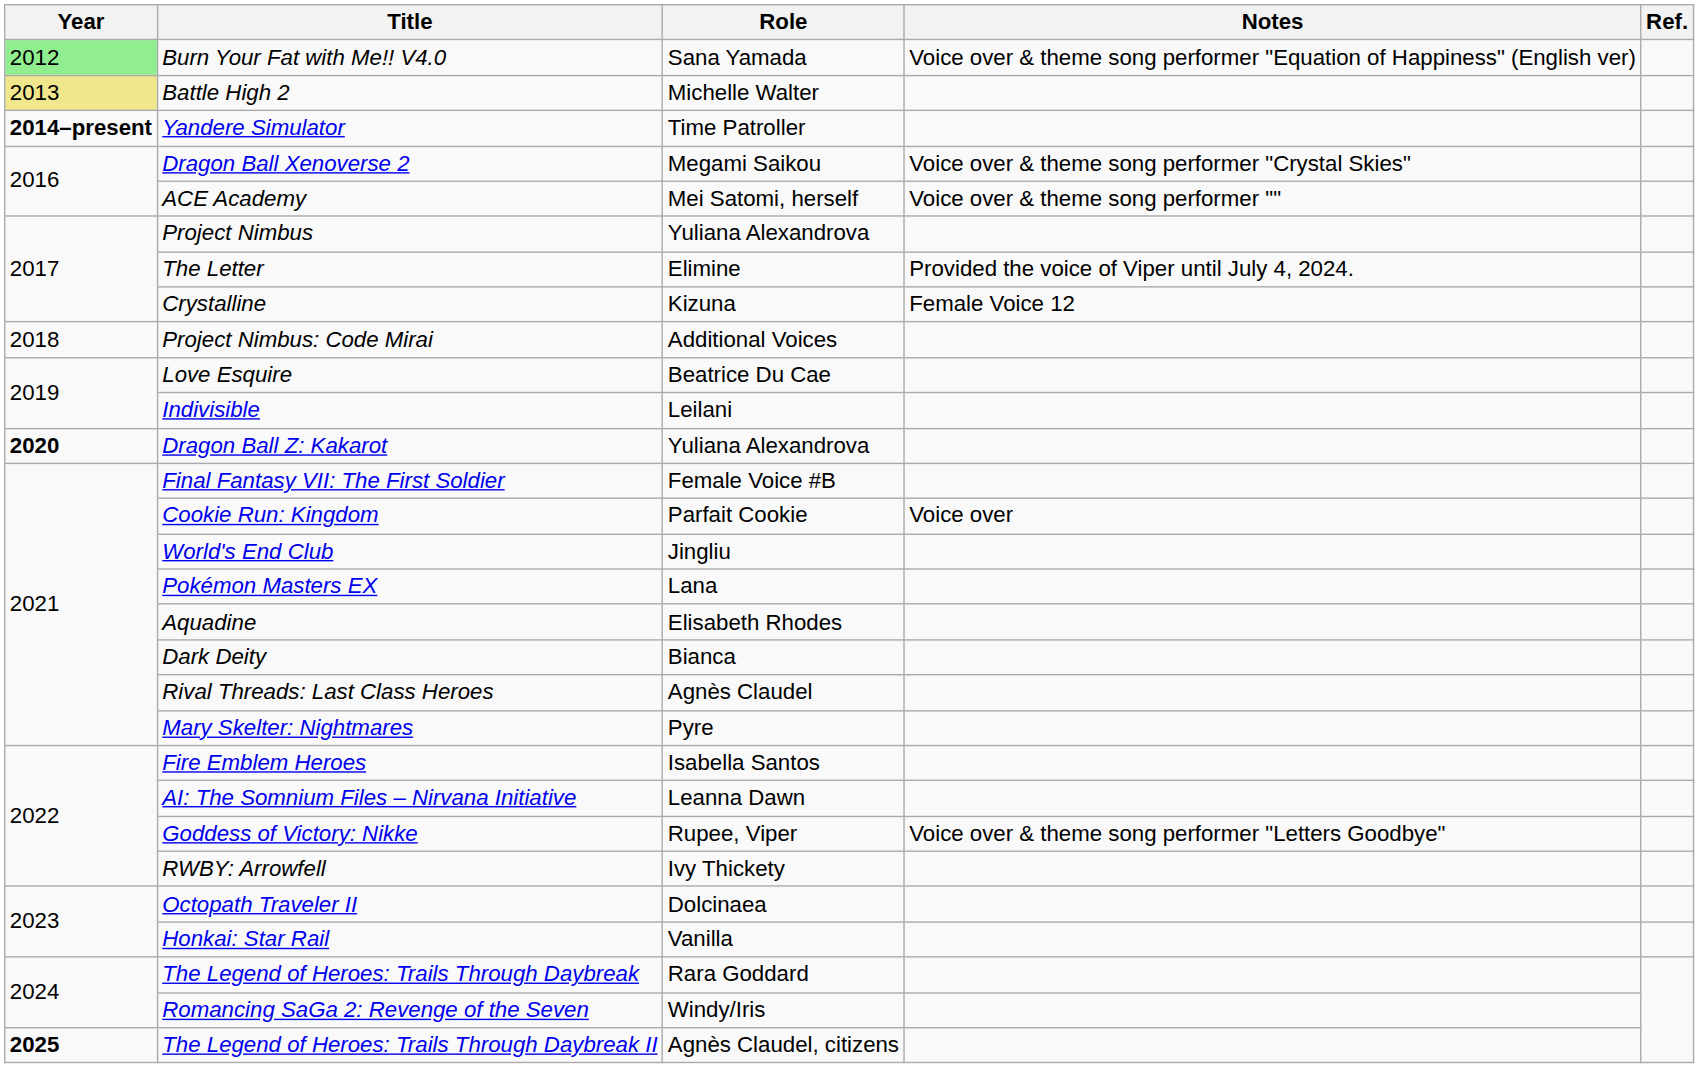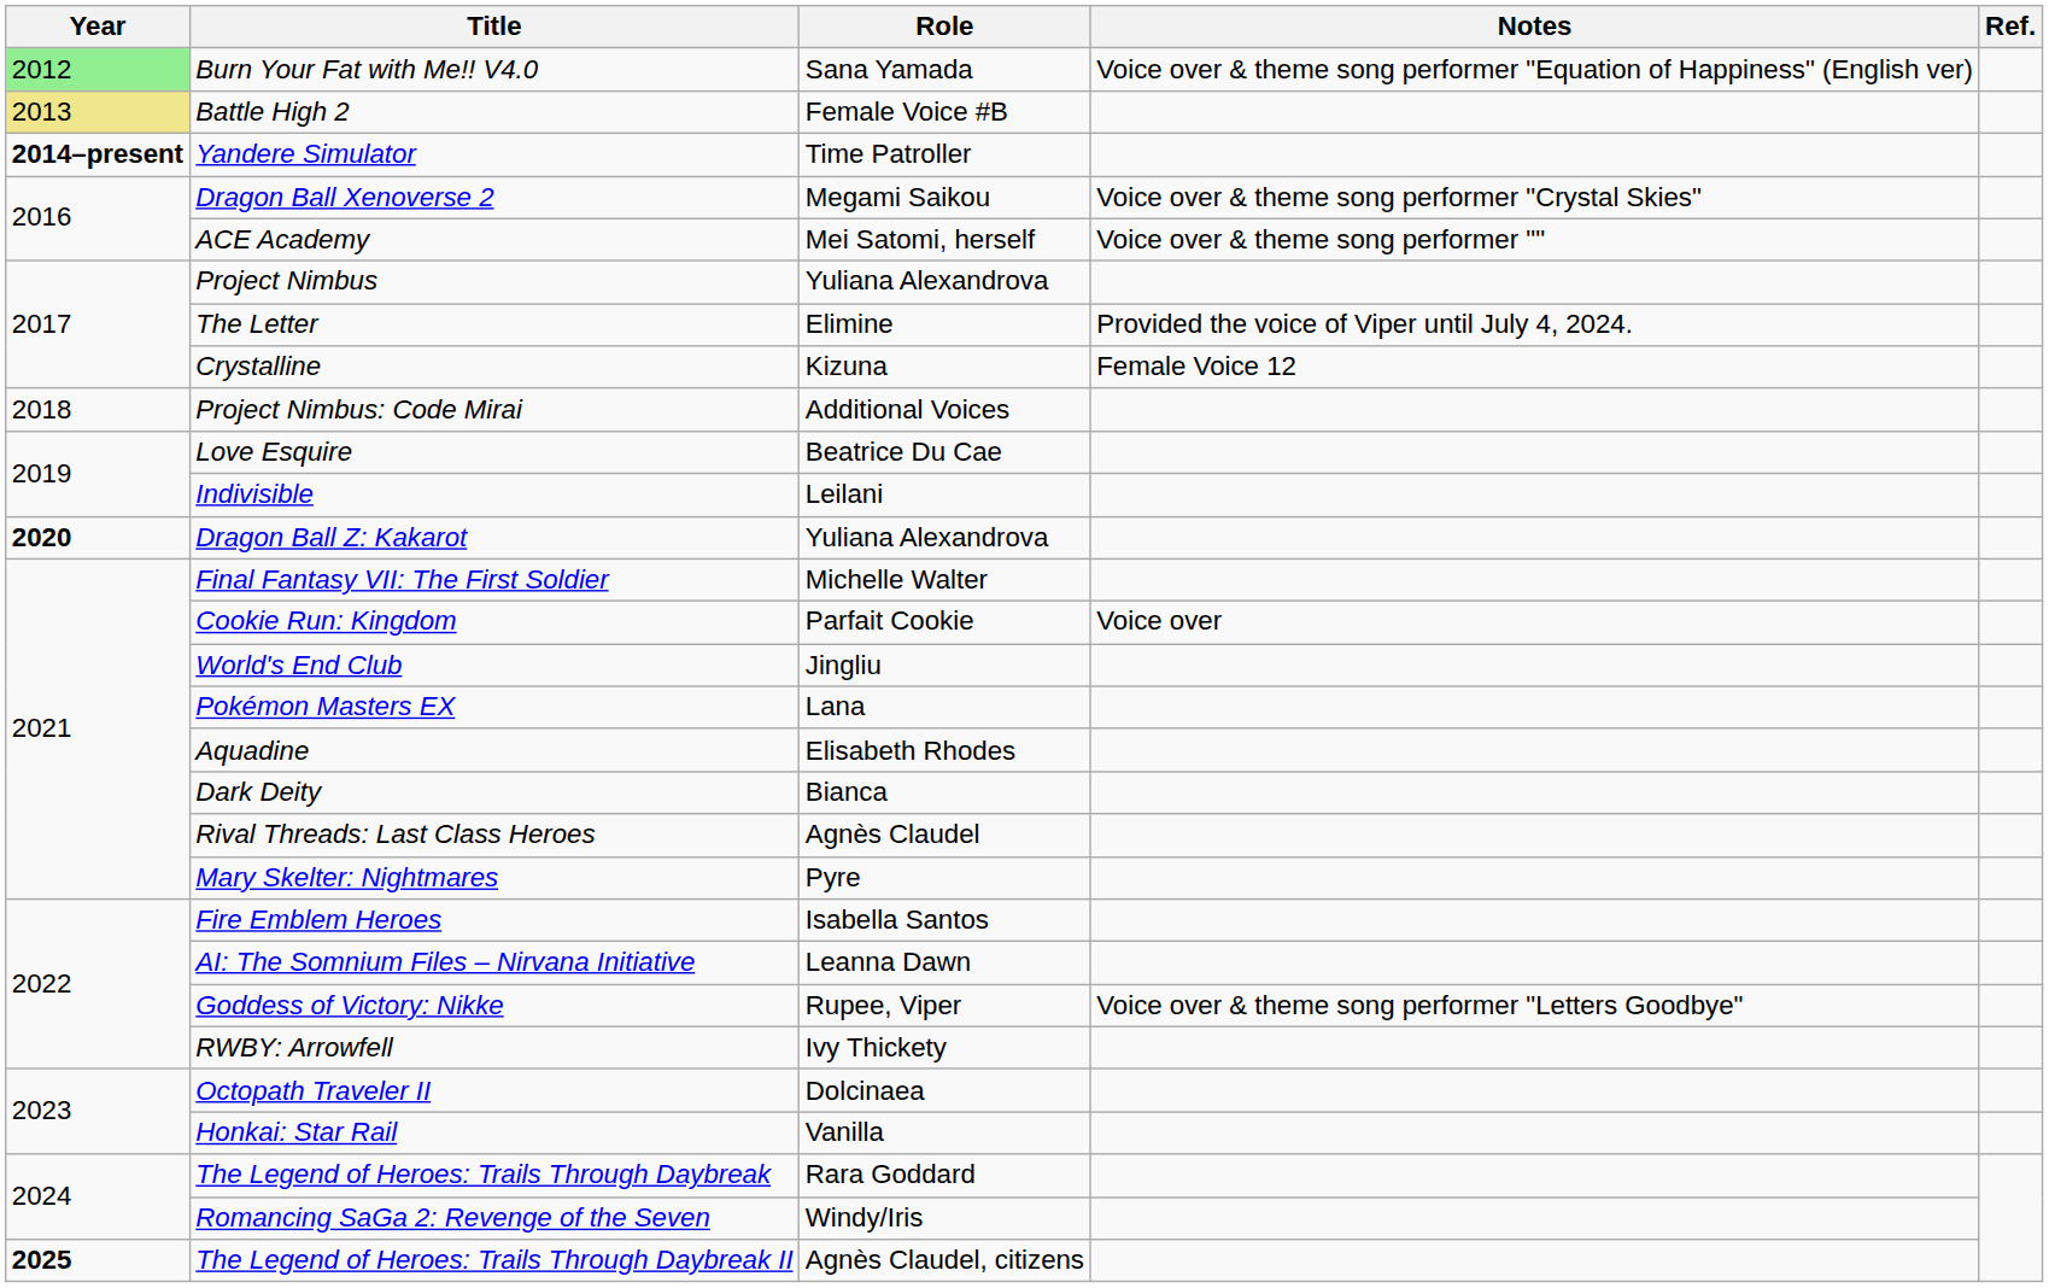Battle High 2 | Role: Michelle Walter -> Female Voice #B
Final Fantasy VII: The First Soldier | Role: Female Voice #B -> Michelle Walter
